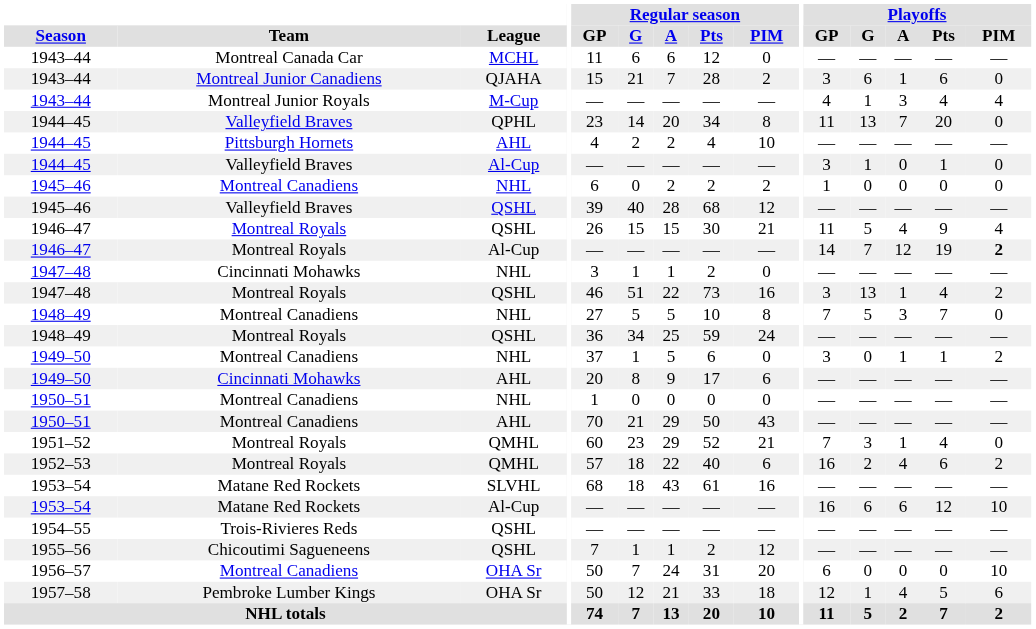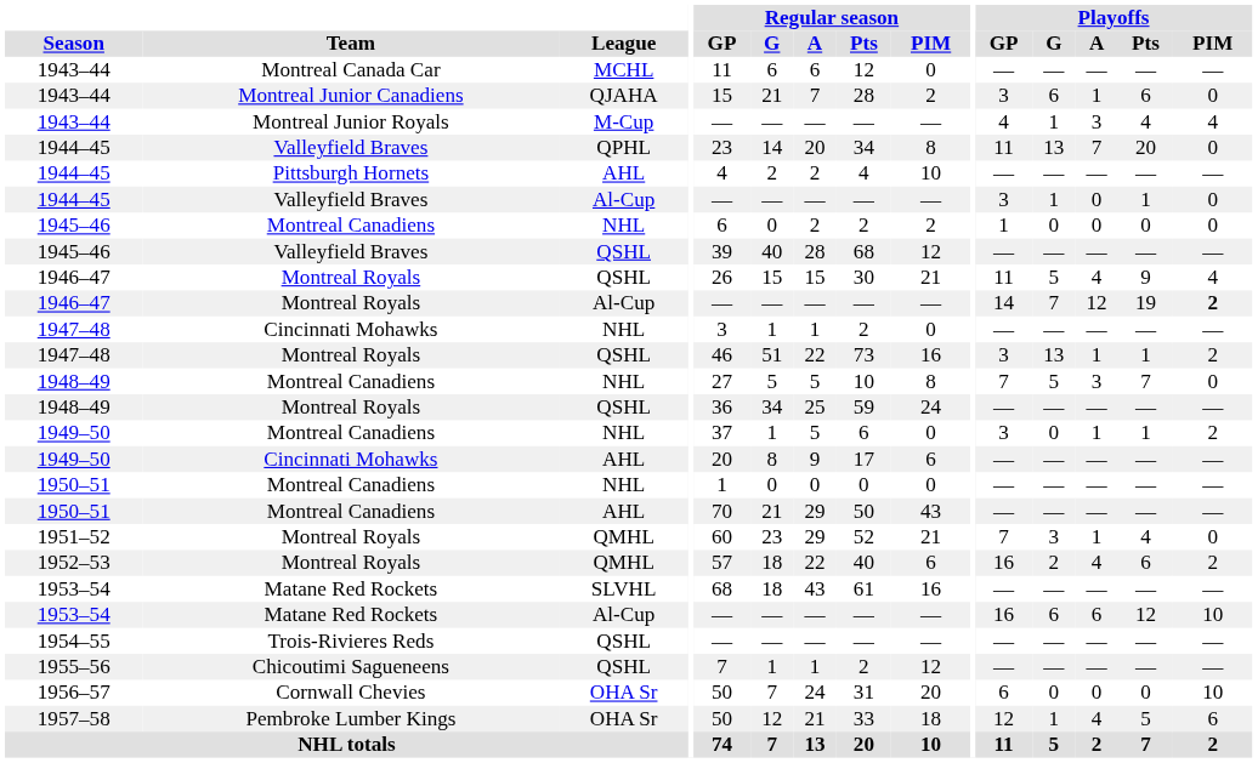1947–48 / QSHL | Playoffs / Pts: 4 -> 1
1956–57 | Team: Montreal Canadiens -> Cornwall Chevies
